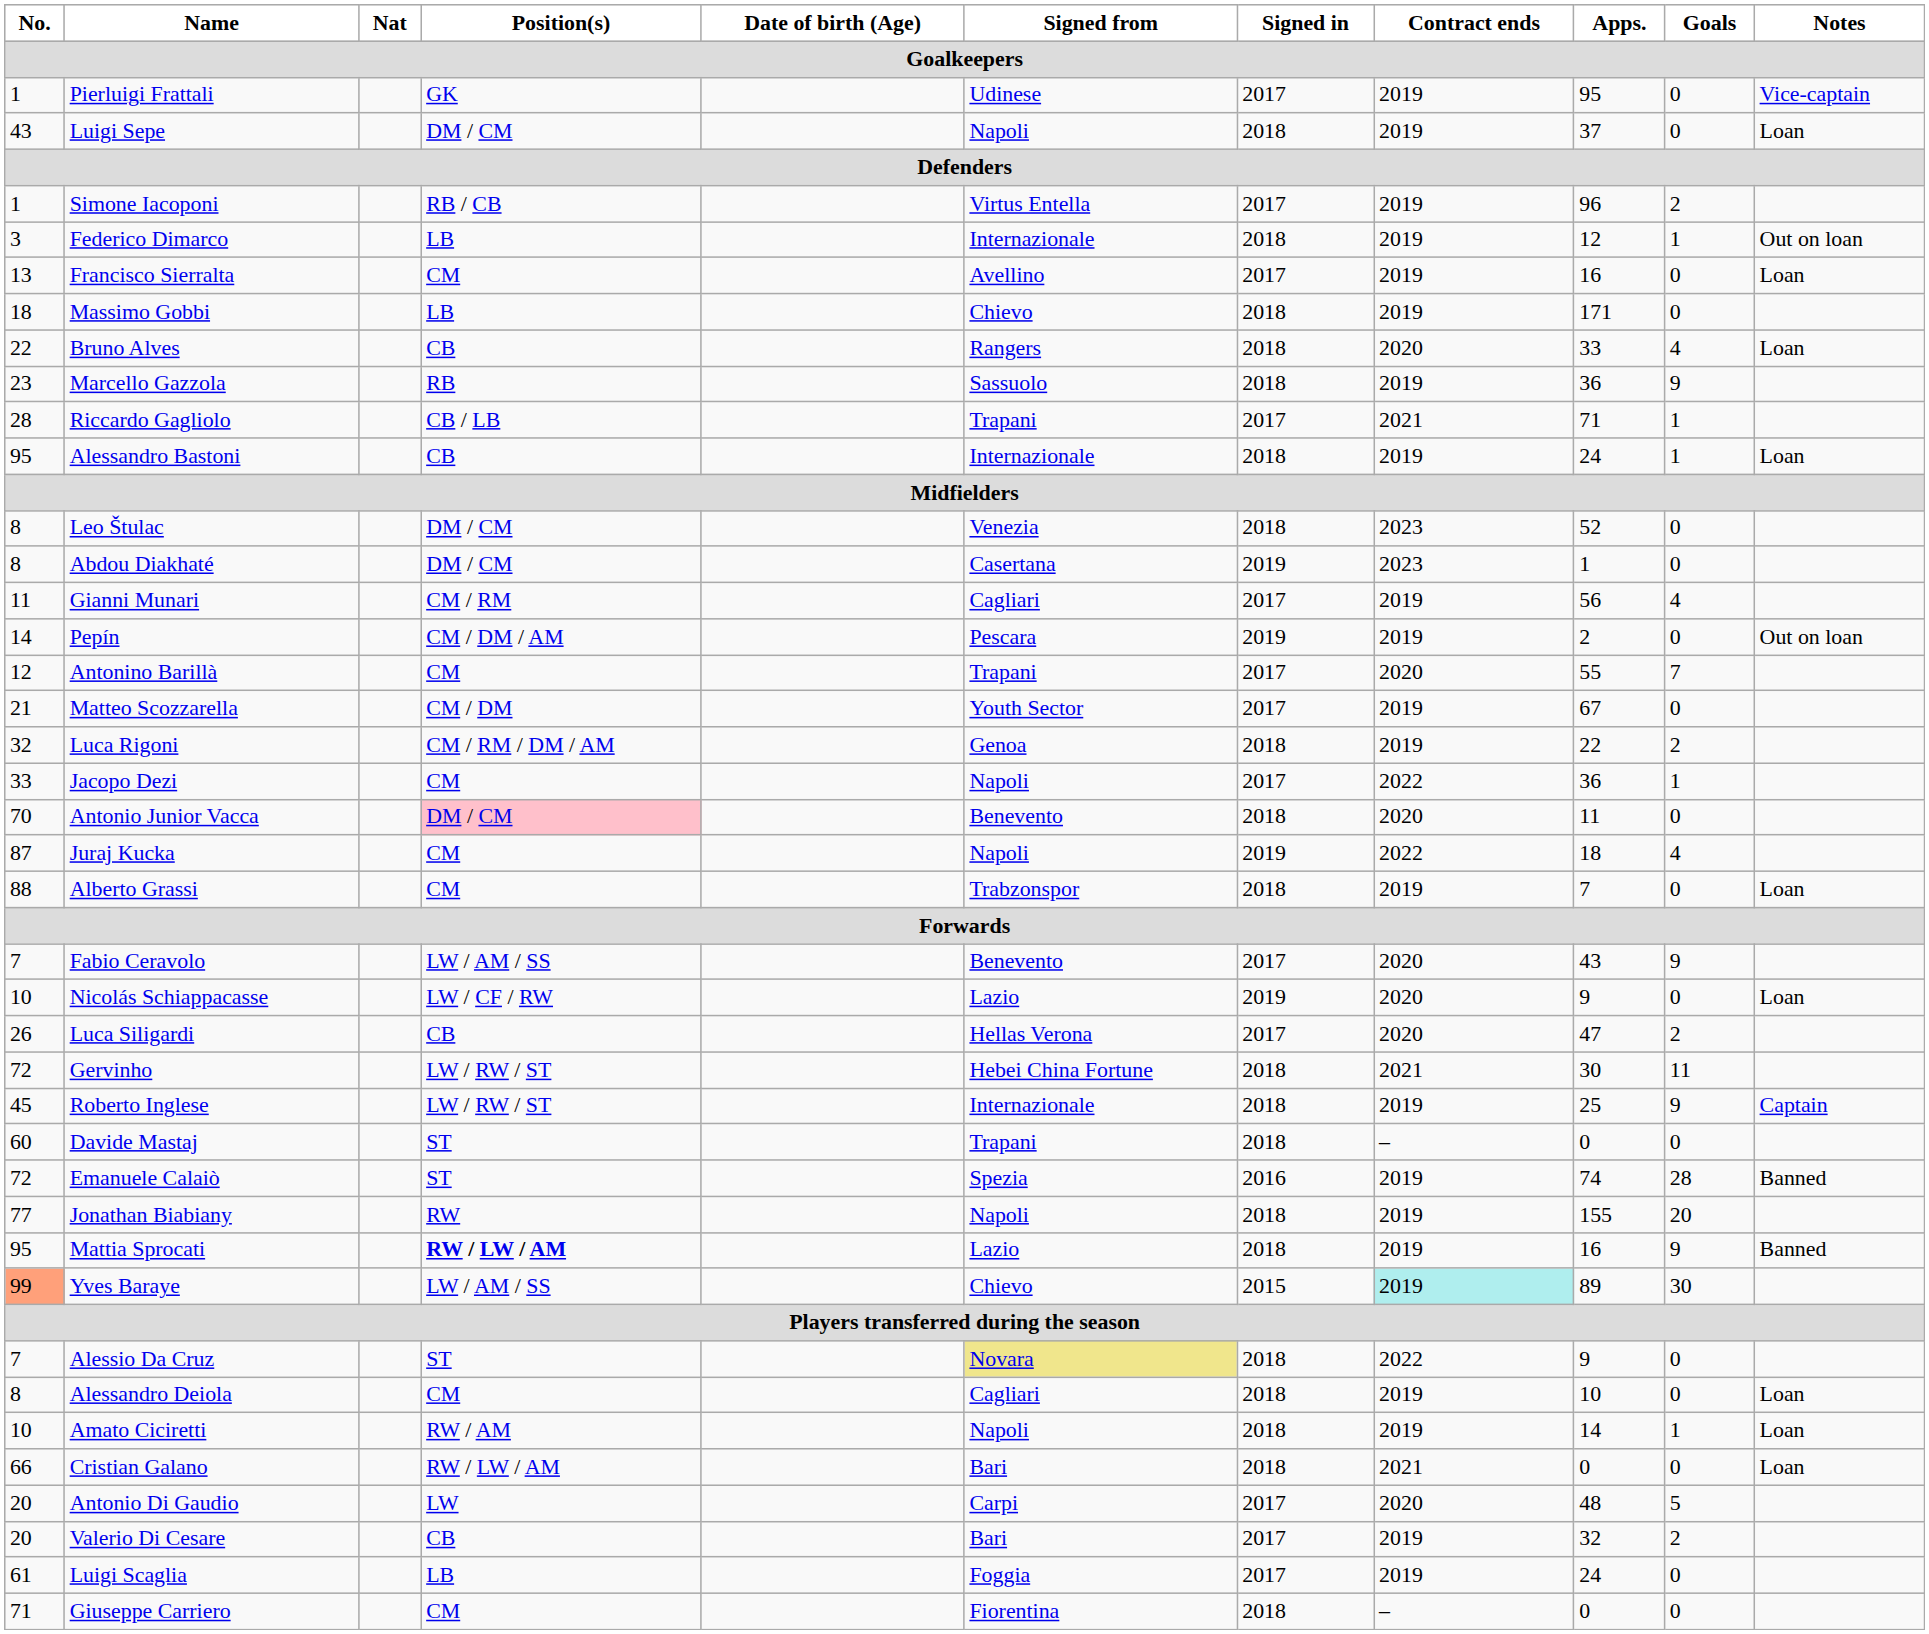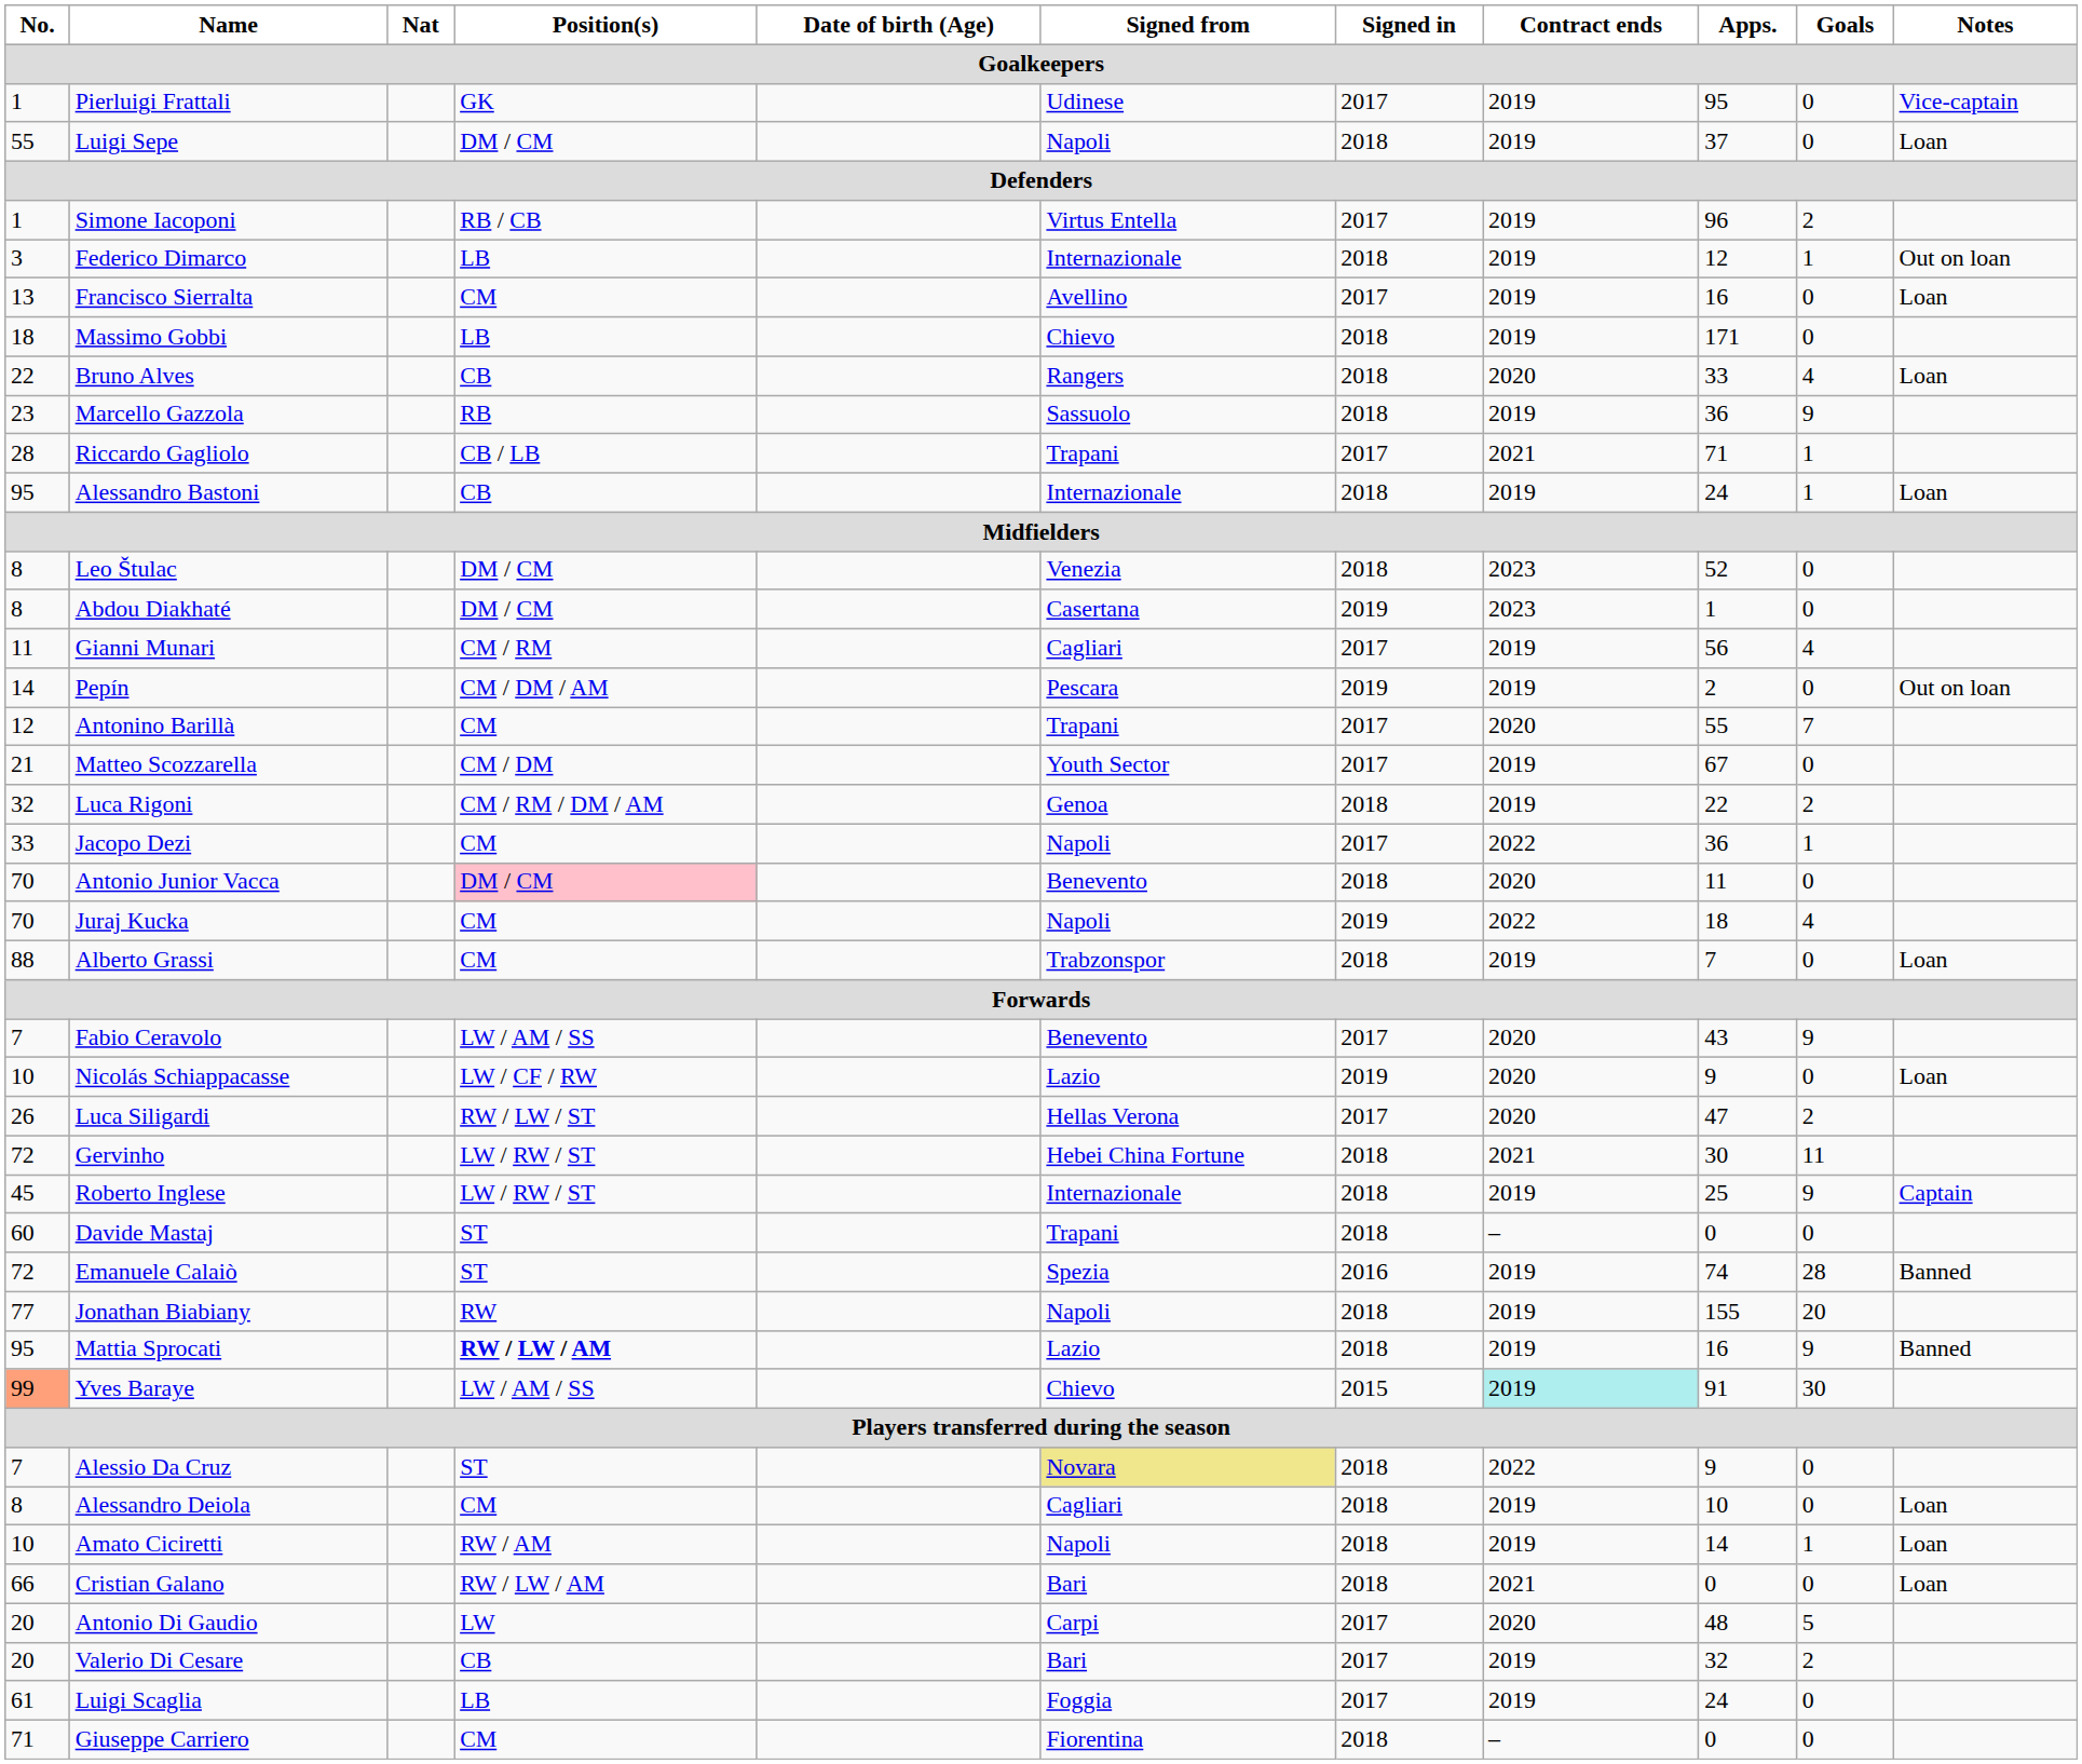Luigi Sepe | No.: 43 -> 55
Juraj Kucka | No.: 87 -> 70
Luca Siligardi | Position(s): CB -> RW / LW / ST
Yves Baraye | Apps.: 89 -> 91
